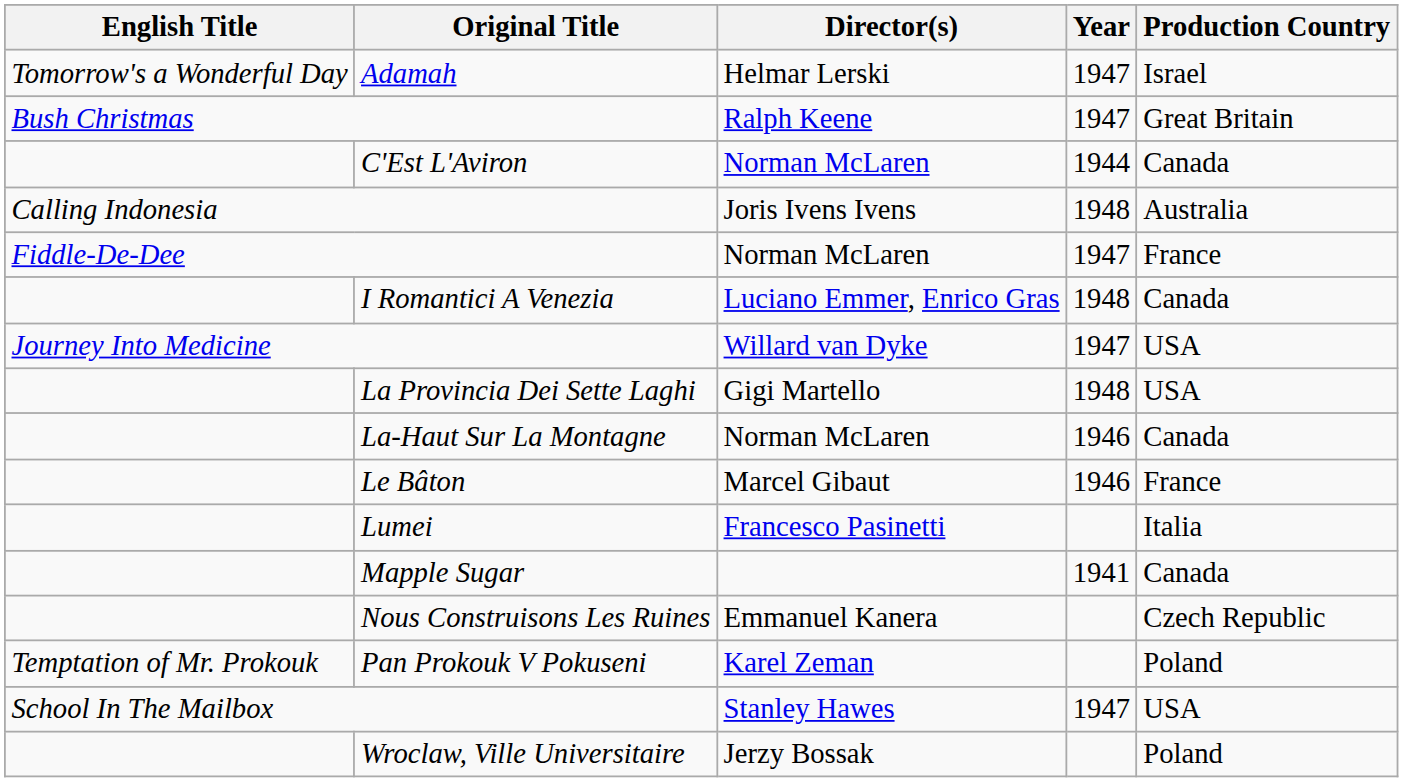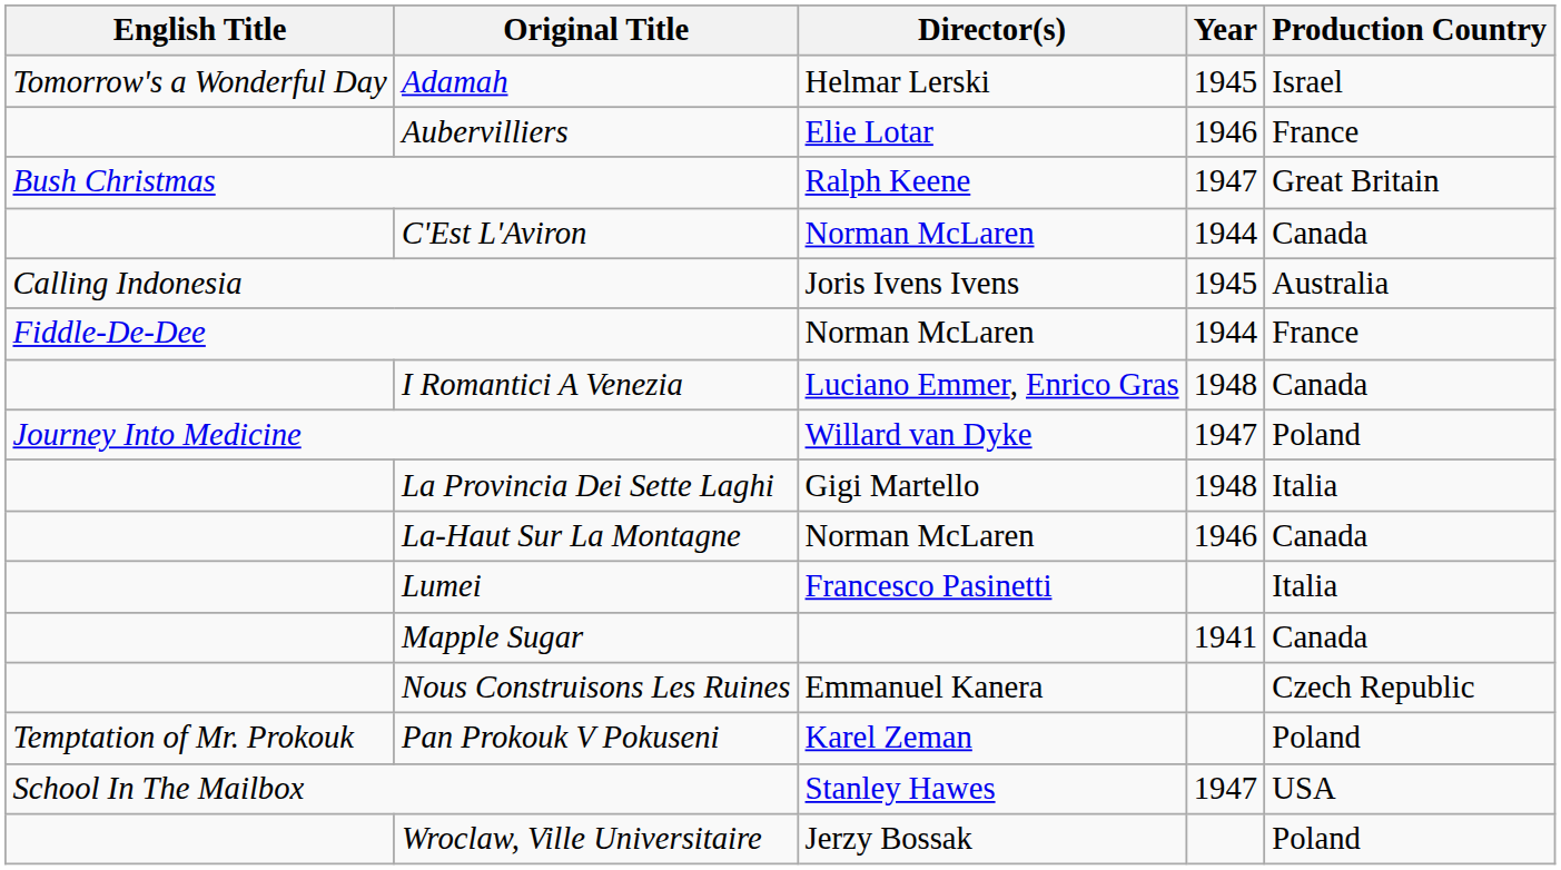Adamah | Year: 1947 -> 1945
+ row: Aubervilliers | Elie Lotar | 1946 | France
Calling Indonesia | Year: 1948 -> 1945
Fiddle-De-Dee | Year: 1947 -> 1944
Journey Into Medicine | Production Country: USA -> Poland
La Provincia Dei Sette Laghi | Production Country: USA -> Italia
- row: Le Bâton | Marcel Gibaut | 1946 | France
